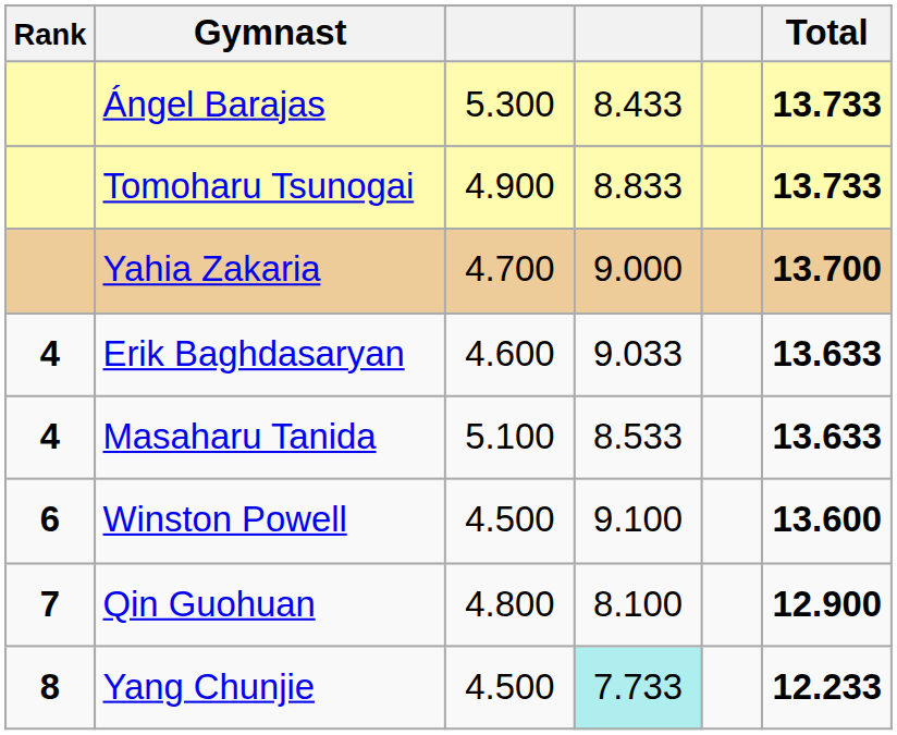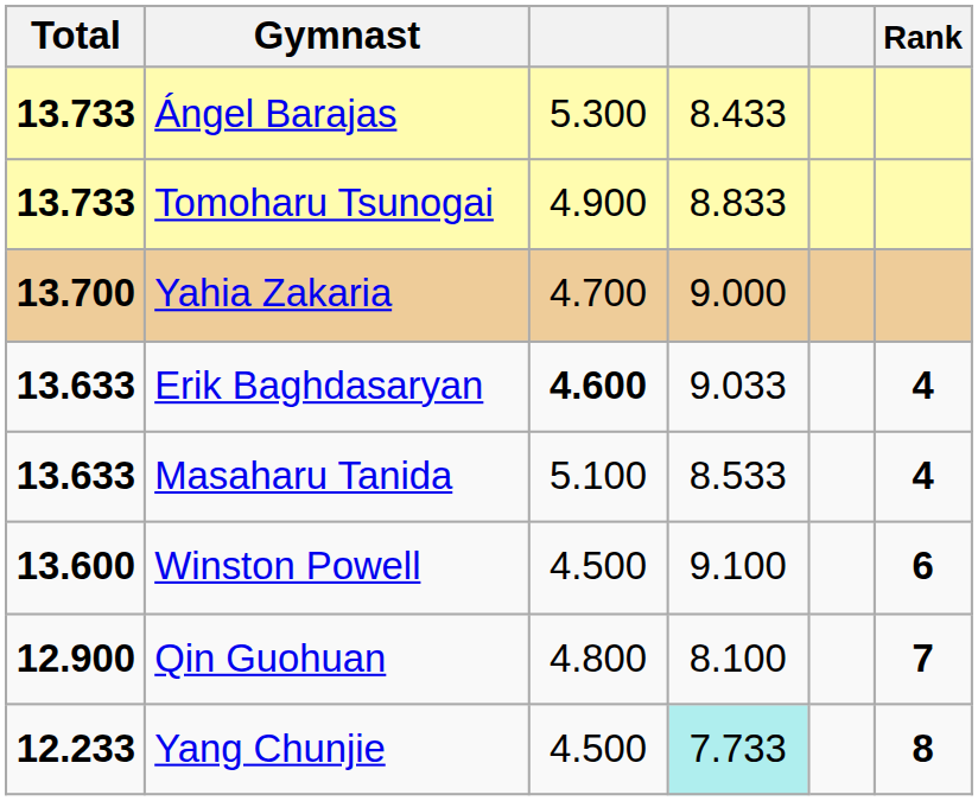columns swapped: Rank <-> Total
Erik Baghdasaryan | column 3: normal -> bold
